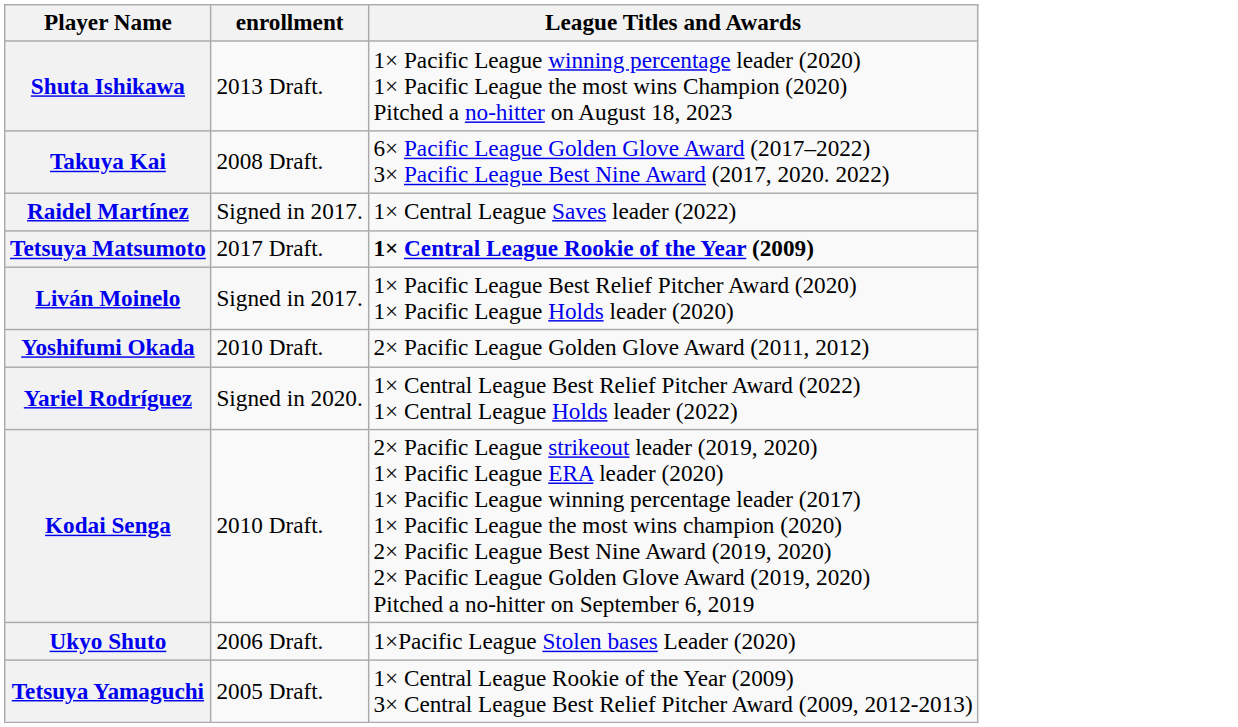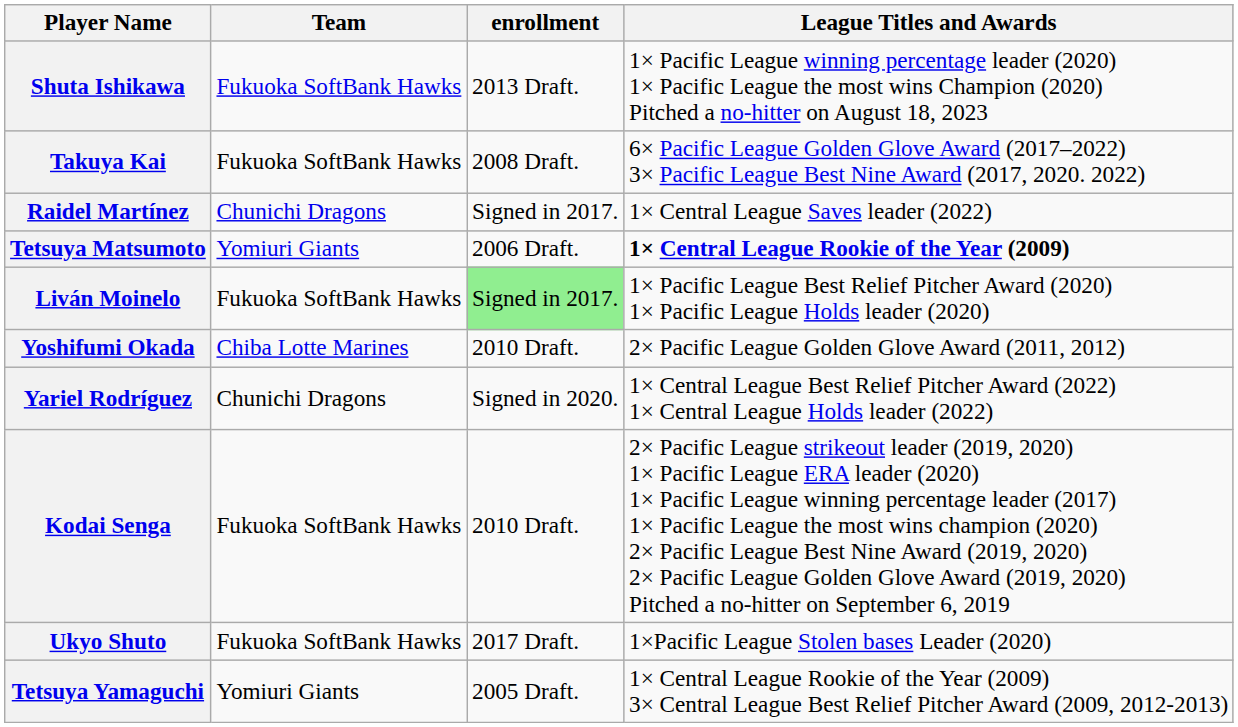+ column: Team | Fukuoka SoftBank Hawks | Fukuoka SoftBank Hawks | Chunichi Dragons | Yomiuri Giants | Fukuoka SoftBank Hawks | Chiba Lotte Marines | Chunichi Dragons | Fukuoka SoftBank Hawks | Fukuoka SoftBank Hawks | Yomiuri Giants
Tetsuya Matsumoto | enrollment: 2017 Draft. -> 2006 Draft.
Liván Moinelo | enrollment: no background -> lightgreen background
Ukyo Shuto | enrollment: 2006 Draft. -> 2017 Draft.
